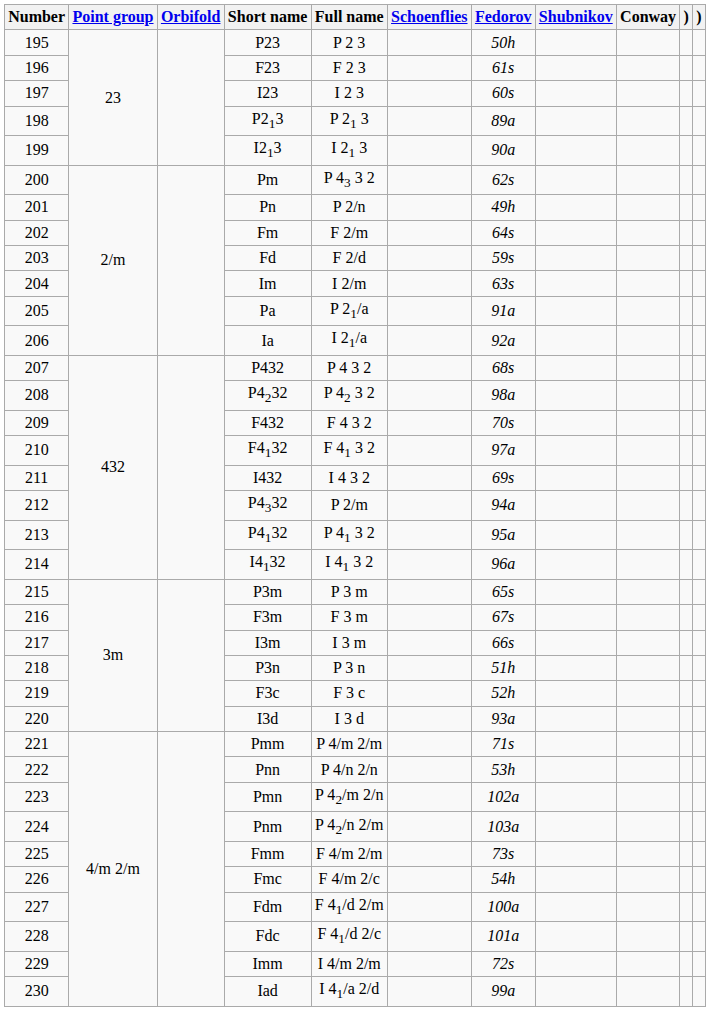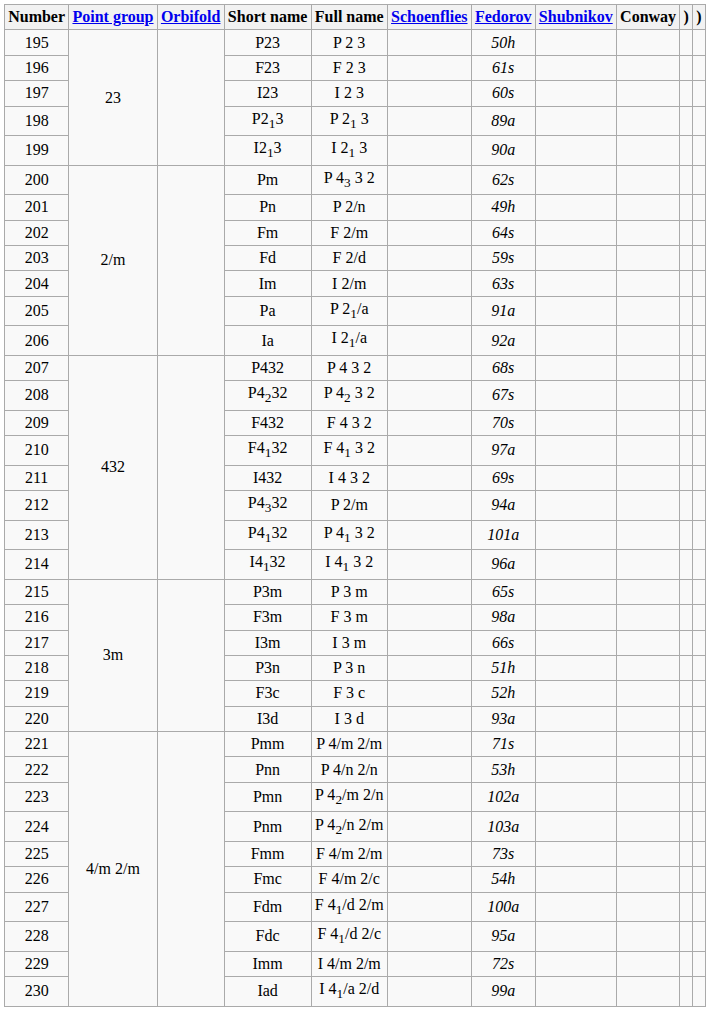P4232 | Fedorov: 98a -> 67s
P4132 | Fedorov: 95a -> 101a
F3m | Fedorov: 67s -> 98a
Fdc | Fedorov: 101a -> 95a
